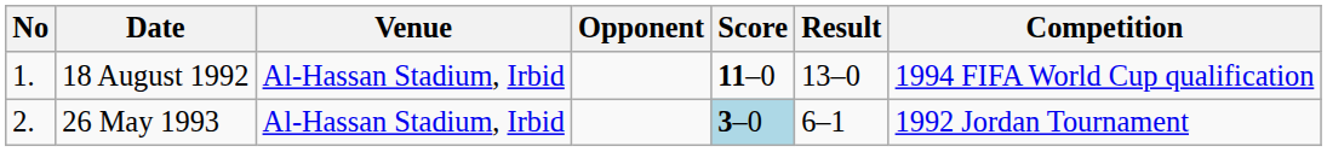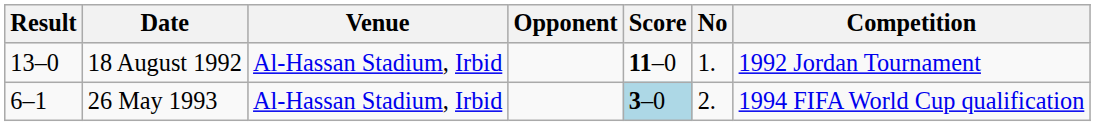columns swapped: No <-> Result
18 August 1992 | Competition: 1994 FIFA World Cup qualification -> 1992 Jordan Tournament
26 May 1993 | Competition: 1992 Jordan Tournament -> 1994 FIFA World Cup qualification
